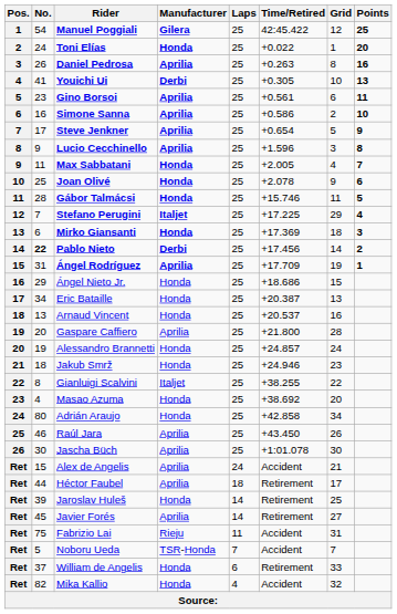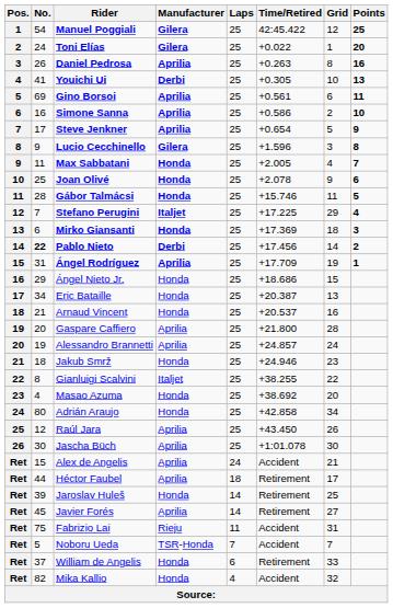Toni Elías | Manufacturer: Honda -> Gilera
Gino Borsoi | No.: 23 -> 69
Lucio Cecchinello | Manufacturer: Aprilia -> Gilera
Arnaud Vincent | No.: 13 -> 21
Alessandro Brannetti | Manufacturer: Honda -> Aprilia
Raúl Jara | No.: 46 -> 12
